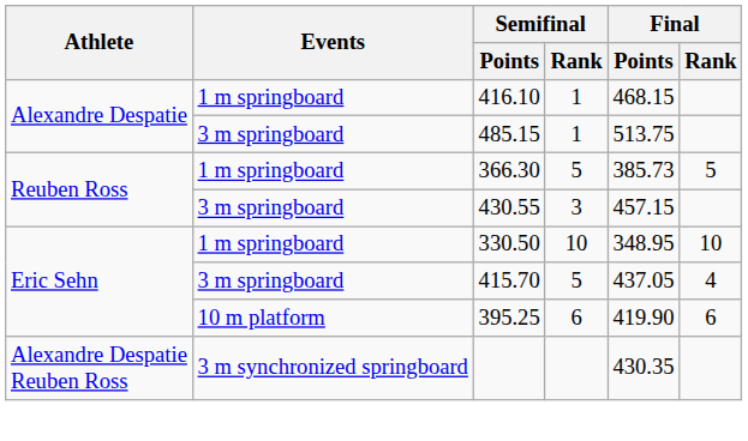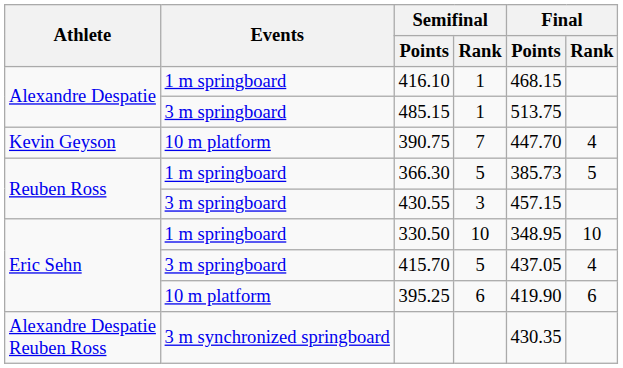+ row: Kevin Geyson | 10 m platform | 390.75 | 7 | 447.70 | 4
